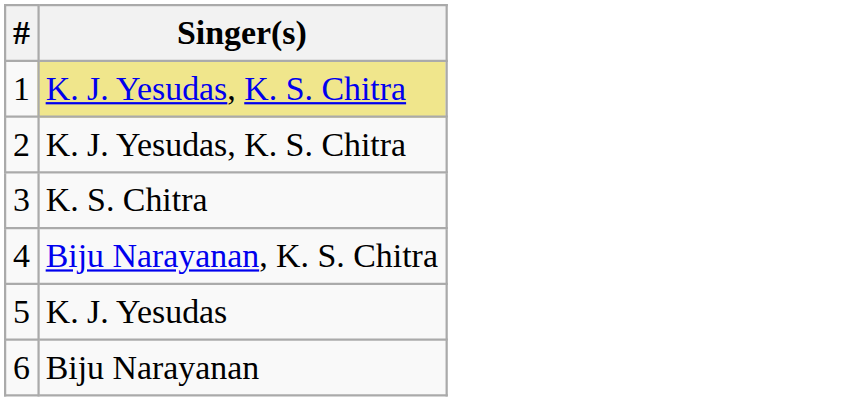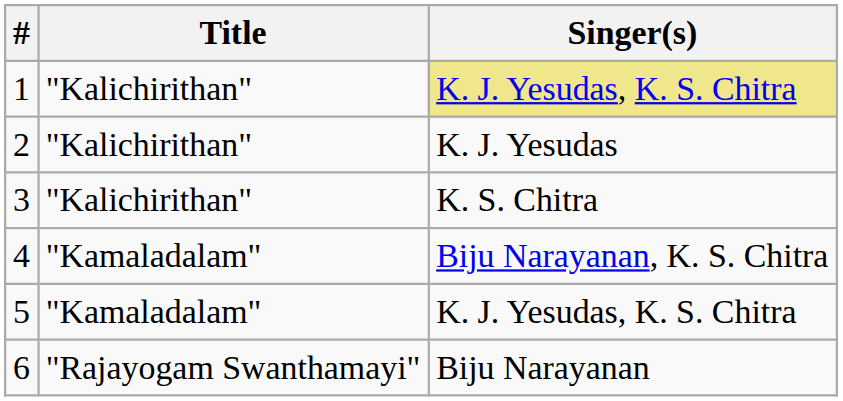+ column: Title | "Kalichirithan" | "Kalichirithan" | "Kalichirithan" | "Kamaladalam" | "Kamaladalam" | "Rajayogam Swanthamayi"
2 | Singer(s): K. J. Yesudas, K. S. Chitra -> K. J. Yesudas
5 | Singer(s): K. J. Yesudas -> K. J. Yesudas, K. S. Chitra
